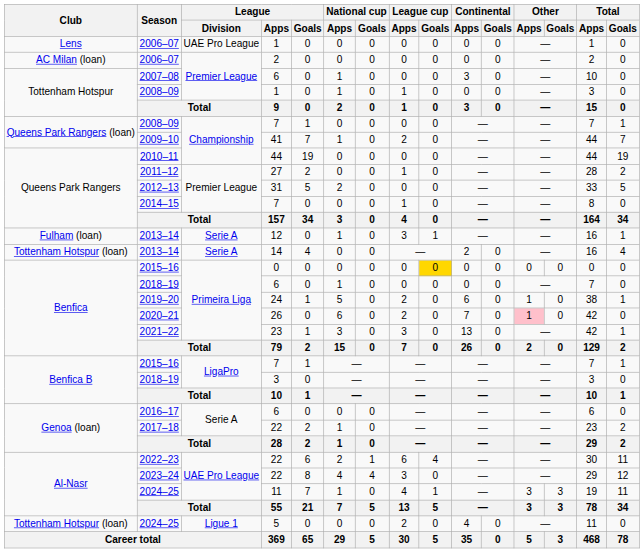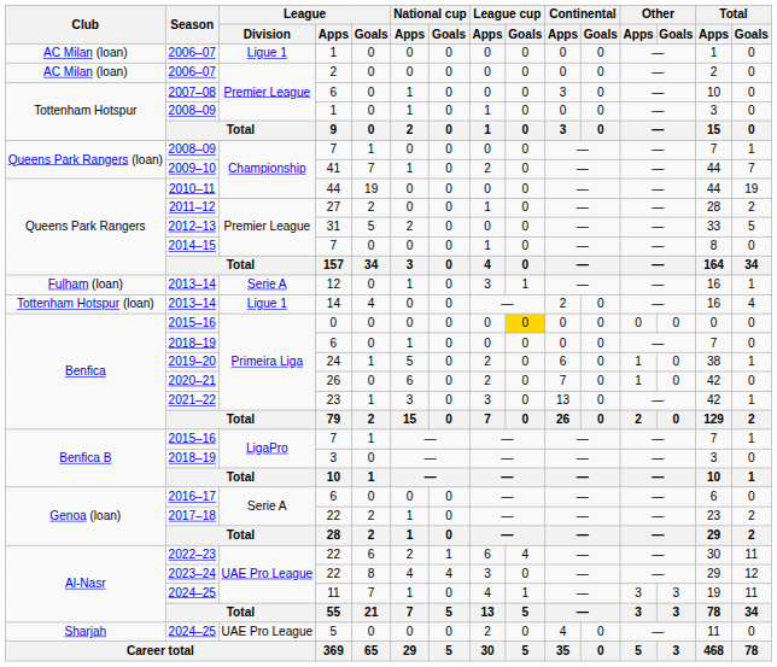2006–07 / 1 | Club: Lens -> AC Milan (loan)
2006–07 / 1 | League / Division: UAE Pro League -> Ligue 1
2013–14 / 14 | League / Division: Serie A -> Ligue 1
2020–21 | Other / Apps: pink background -> no background
2024–25 / 5 | Club: Tottenham Hotspur (loan) -> Sharjah
2024–25 / 5 | League / Division: Ligue 1 -> UAE Pro League
